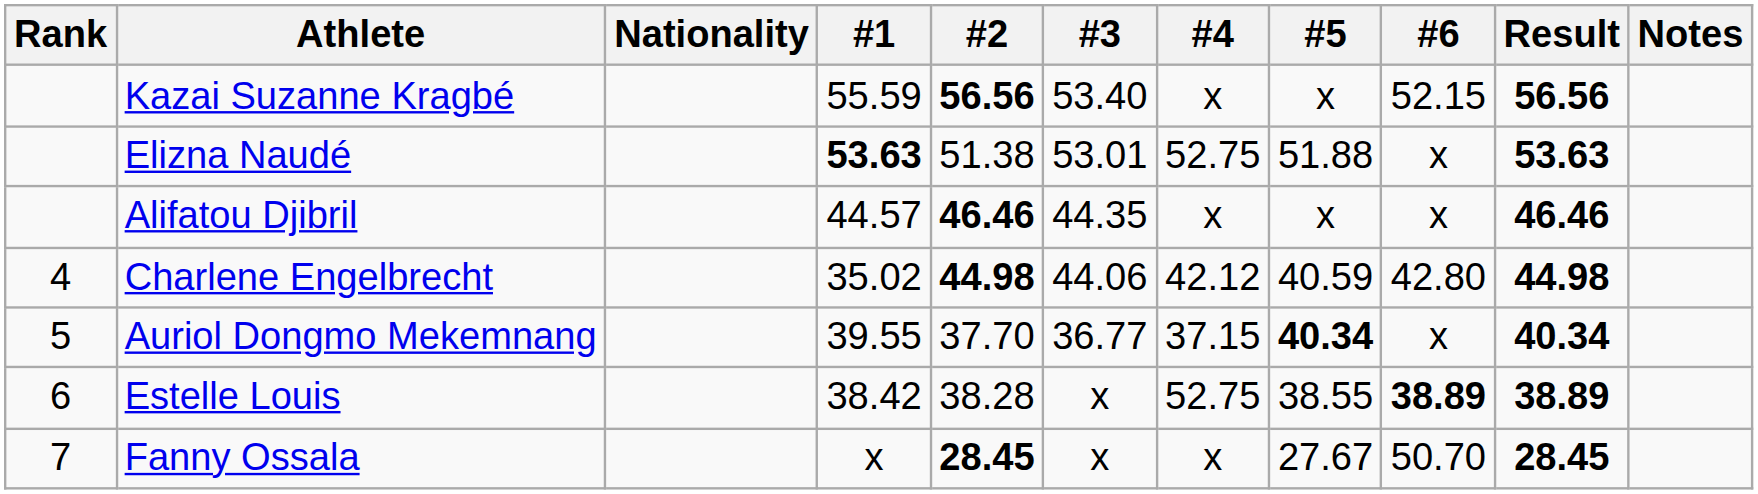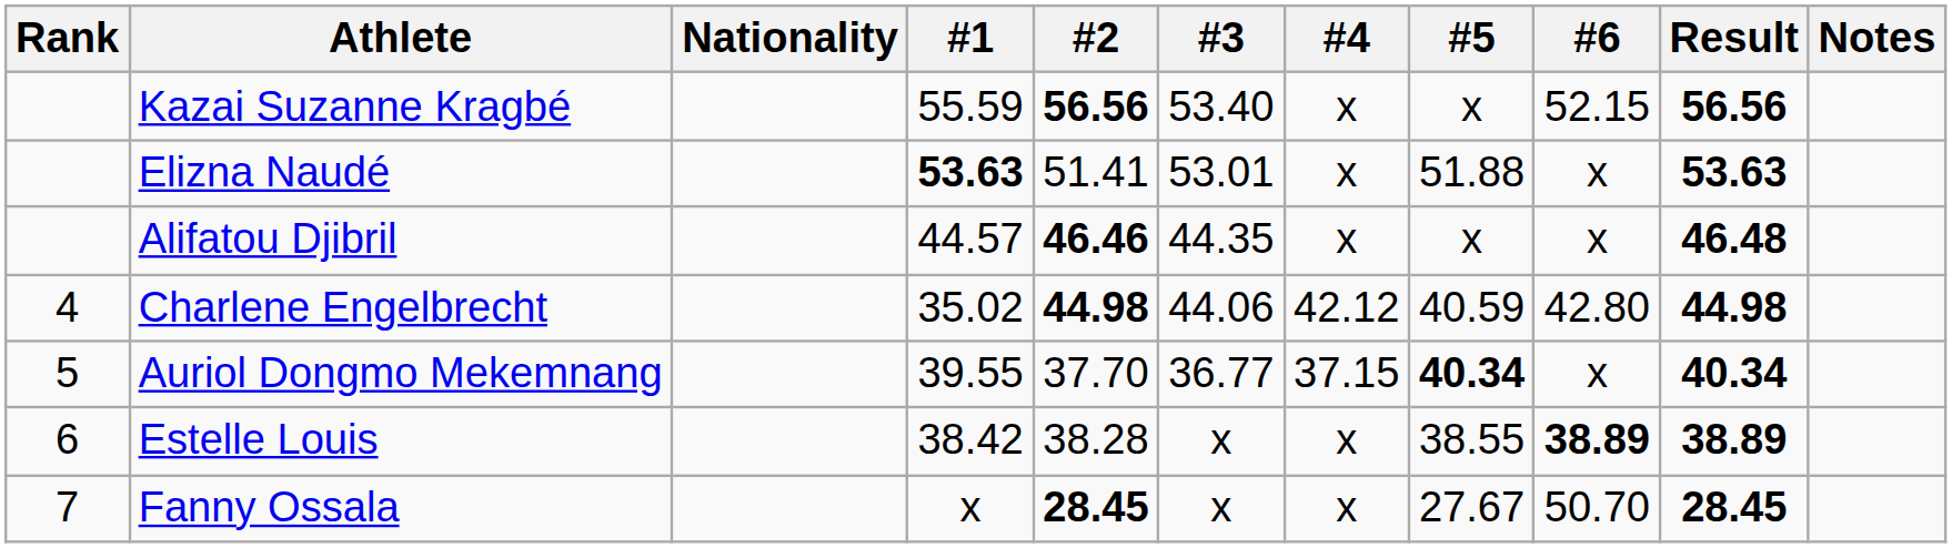Elizna Naudé | #2: 51.38 -> 51.41
Elizna Naudé | #4: 52.75 -> x
Alifatou Djibril | Result: 46.46 -> 46.48
Estelle Louis | #4: 52.75 -> x
